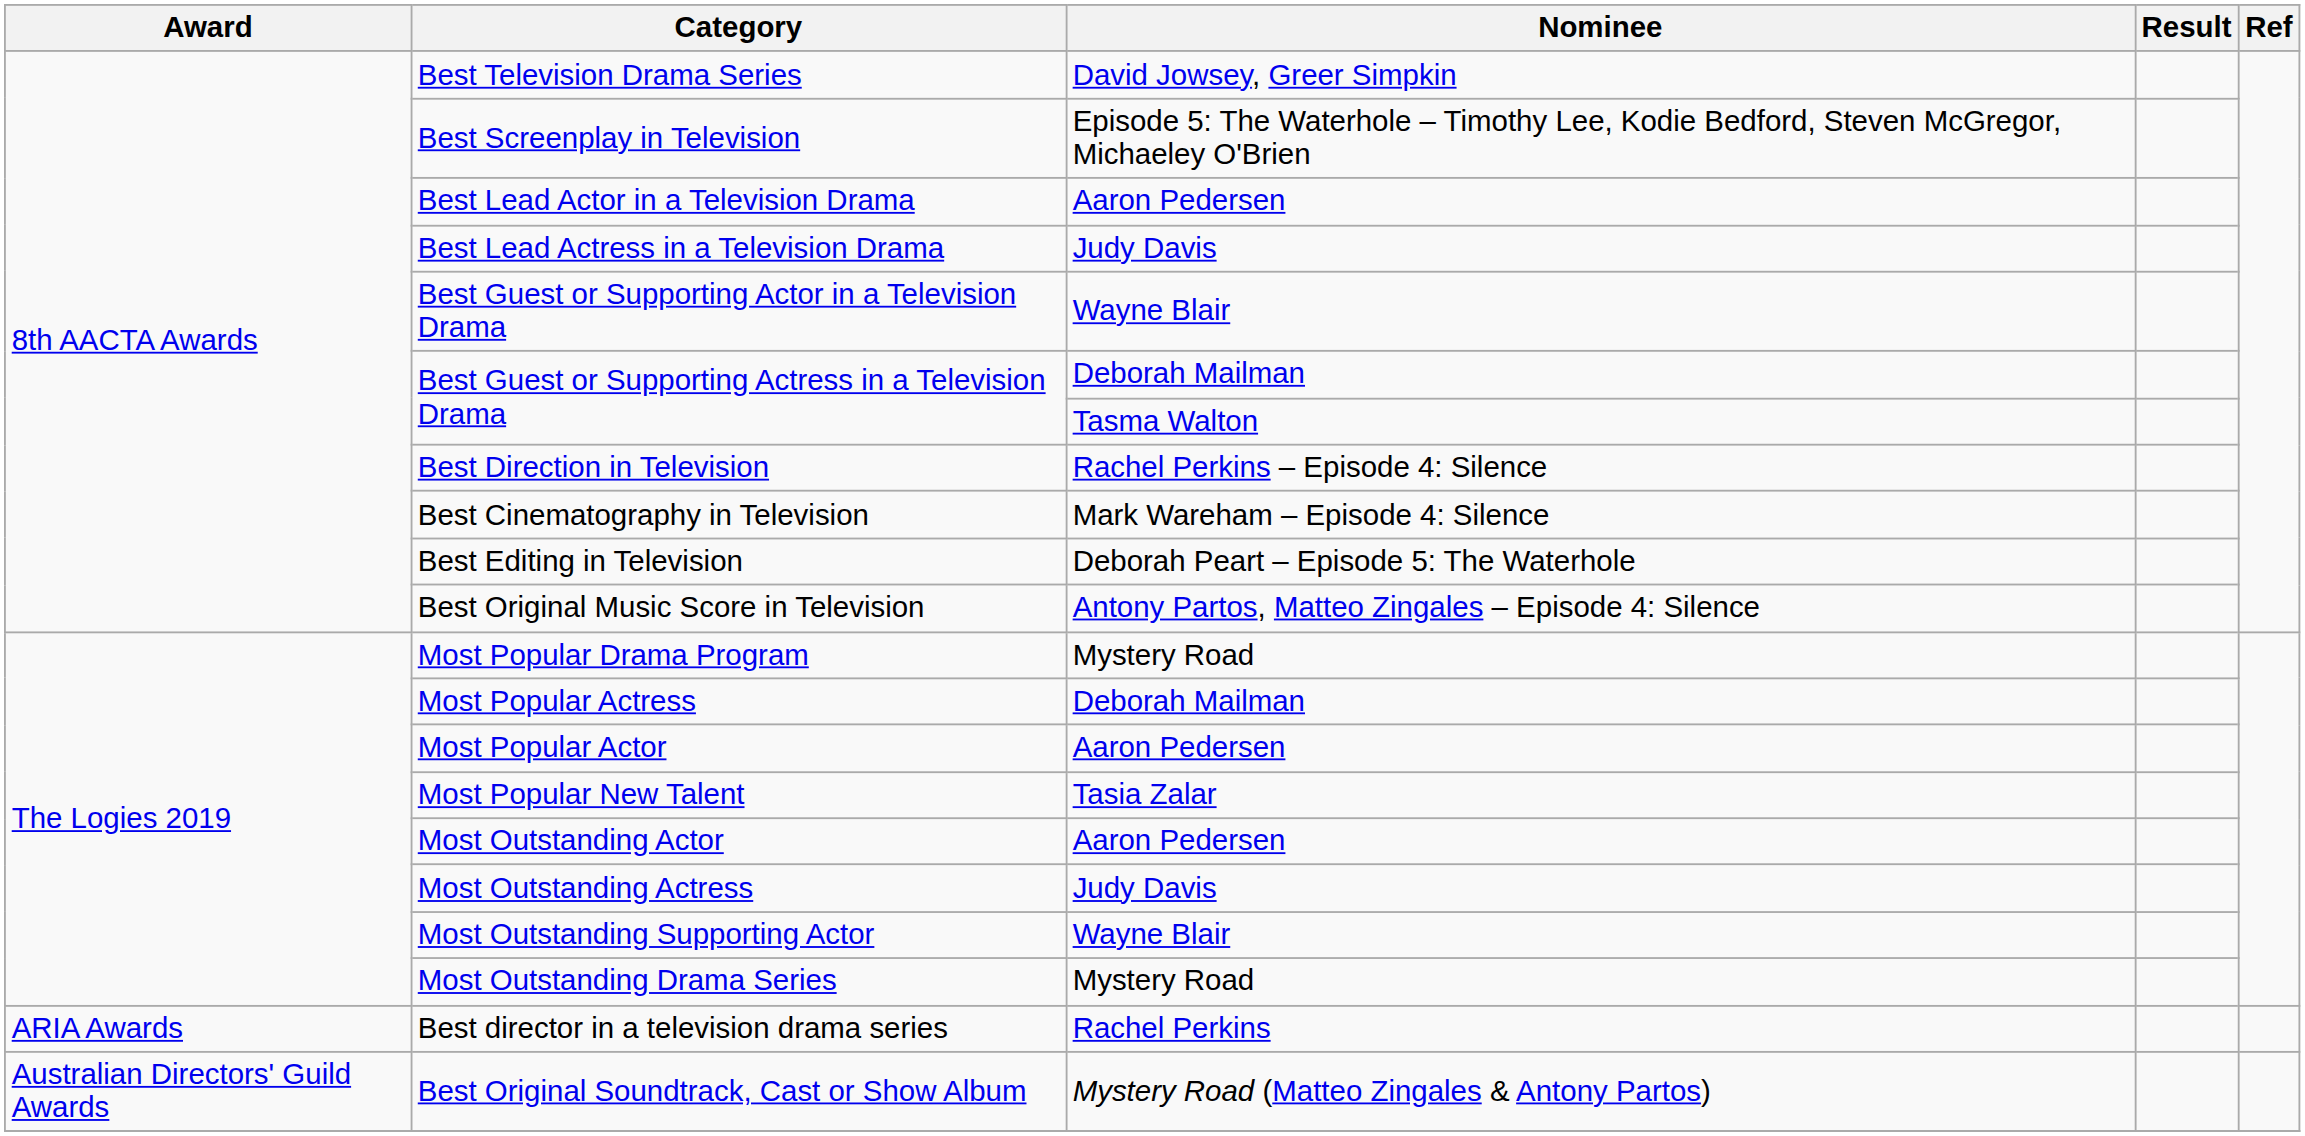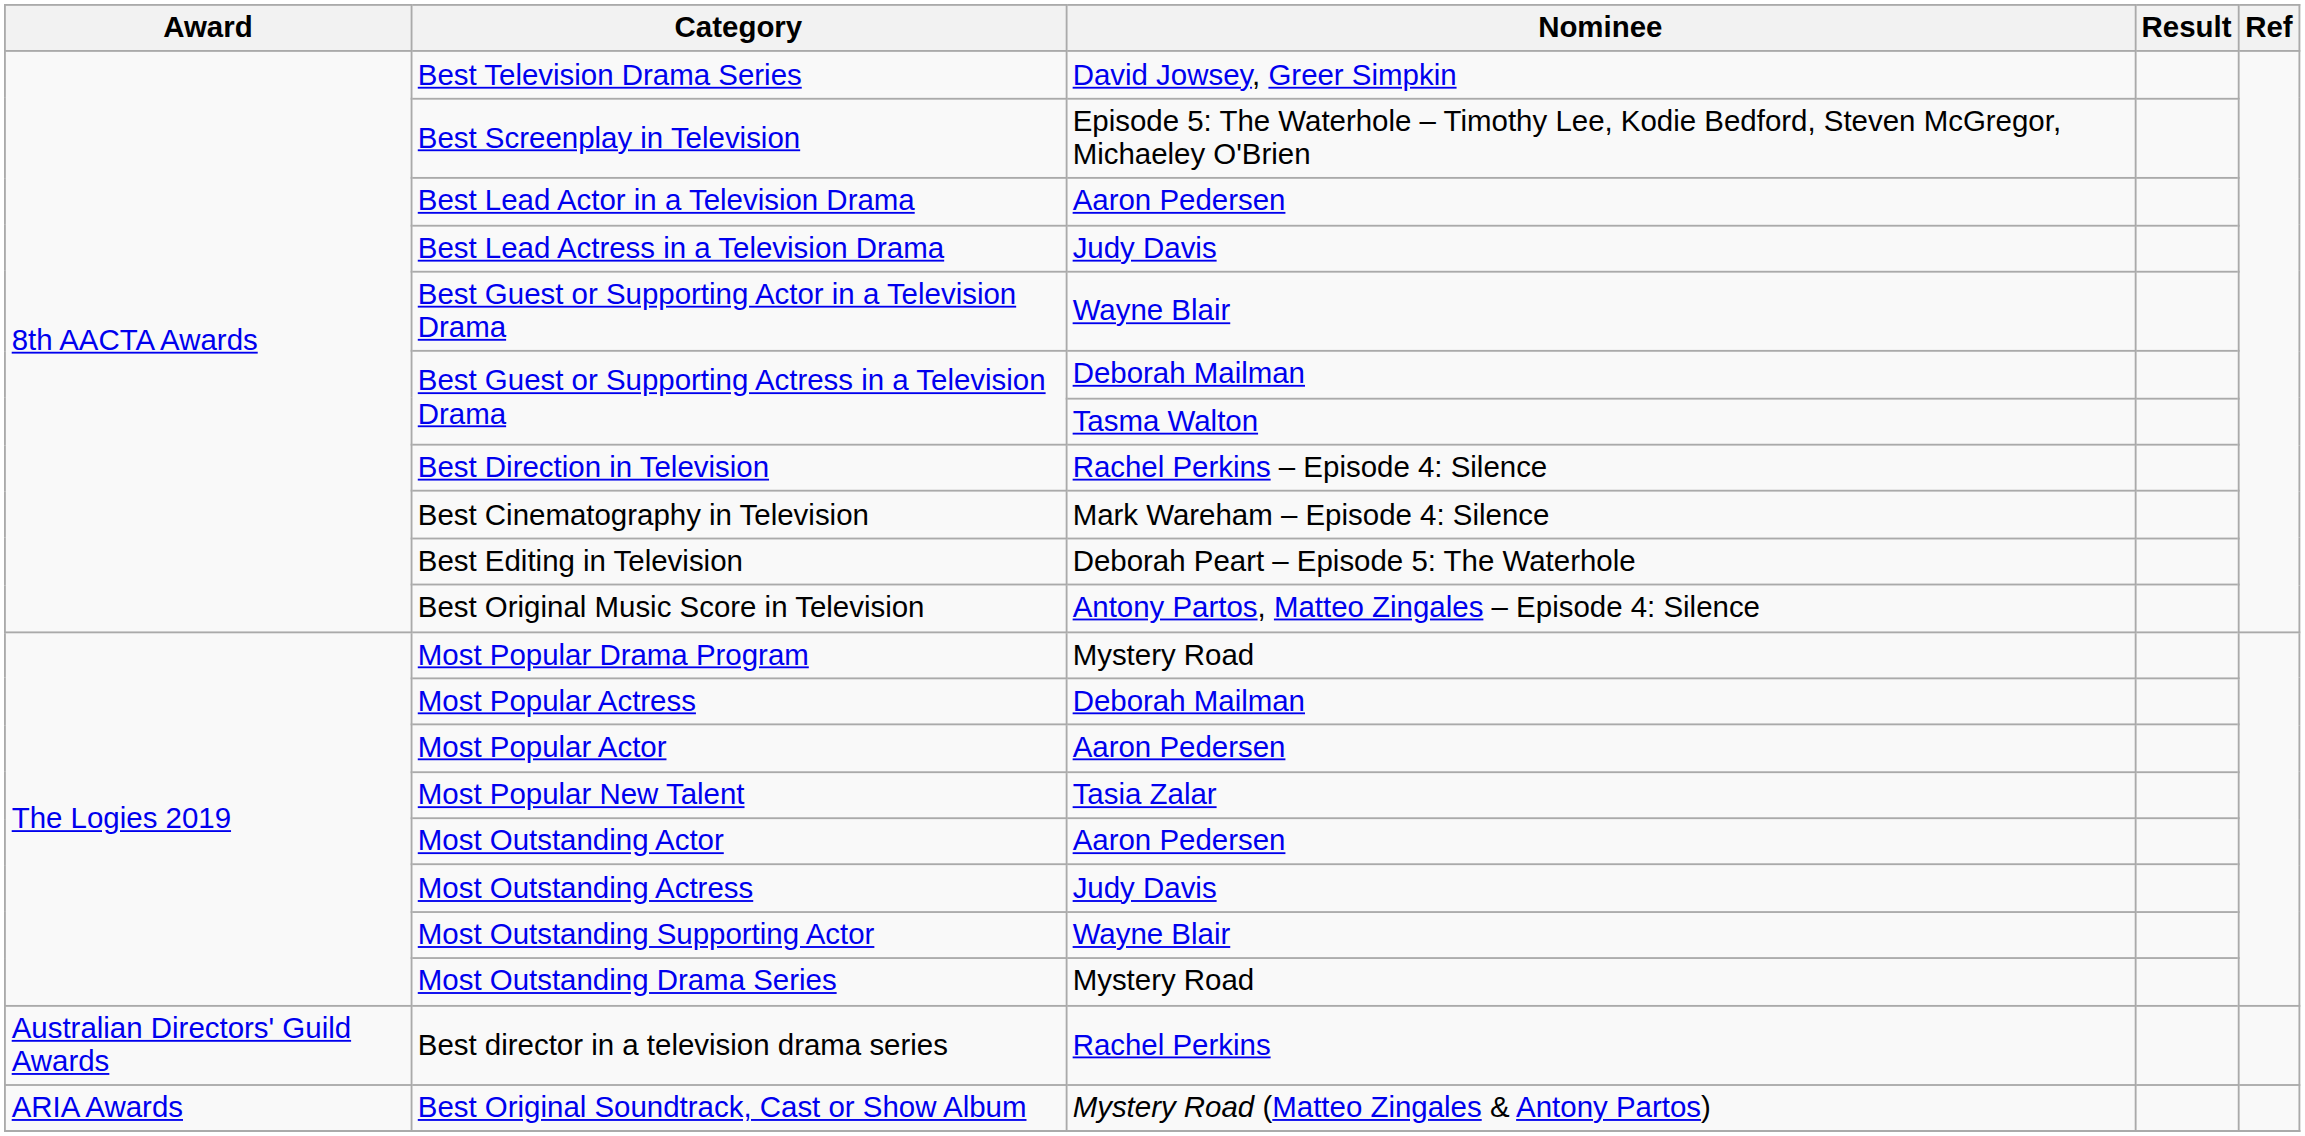Best director in a television drama series | Award: ARIA Awards -> Australian Directors' Guild Awards
Best Original Soundtrack, Cast or Show Album | Award: Australian Directors' Guild Awards -> ARIA Awards
